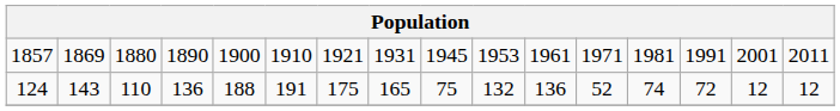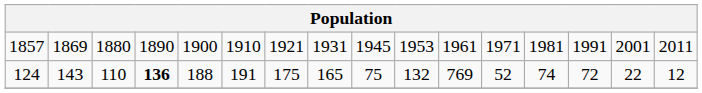124 | column 4: normal -> bold
124 | column 11: 136 -> 769
124 | column 15: 12 -> 22
